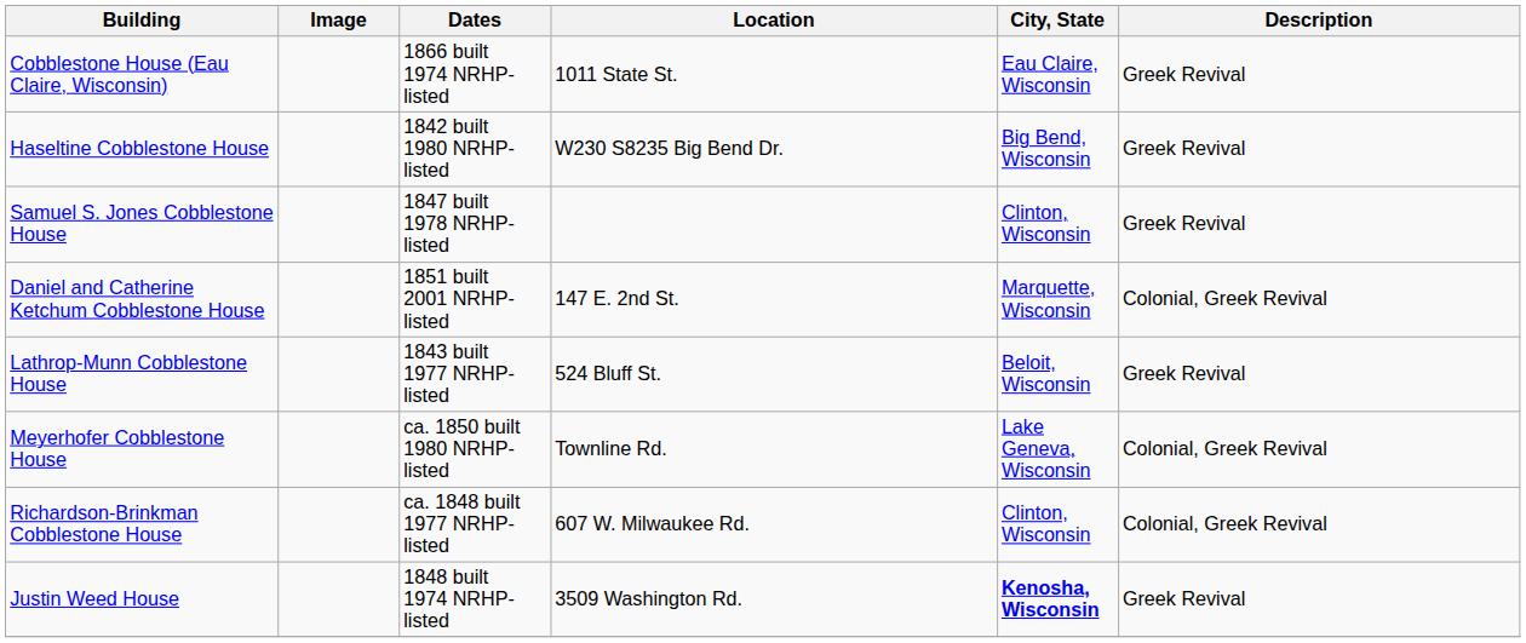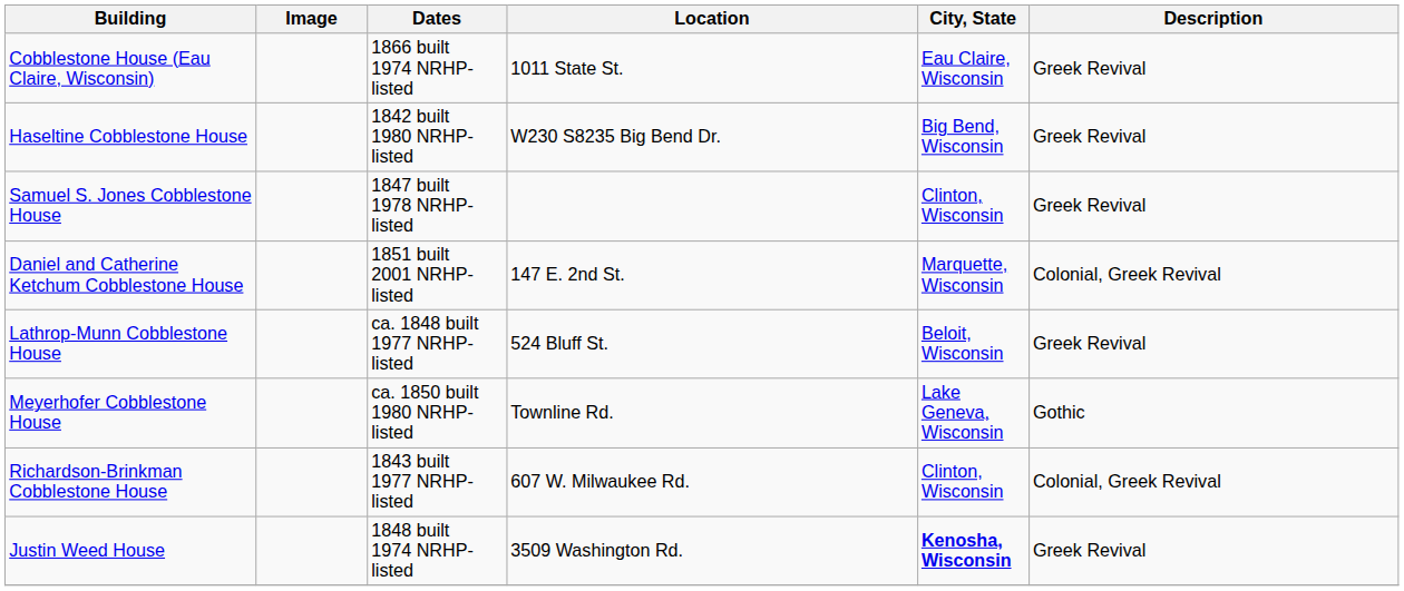Lathrop-Munn Cobblestone House | Dates: 1843 built 1977 NRHP-listed -> ca. 1848 built 1977 NRHP-listed
Meyerhofer Cobblestone House | Description: Colonial, Greek Revival -> Gothic
Richardson-Brinkman Cobblestone House | Dates: ca. 1848 built 1977 NRHP-listed -> 1843 built 1977 NRHP-listed
